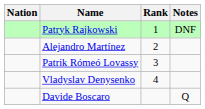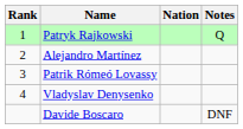columns swapped: Rank <-> Nation
Patryk Rajkowski | Notes: DNF -> Q
Davide Boscaro | Notes: Q -> DNF
